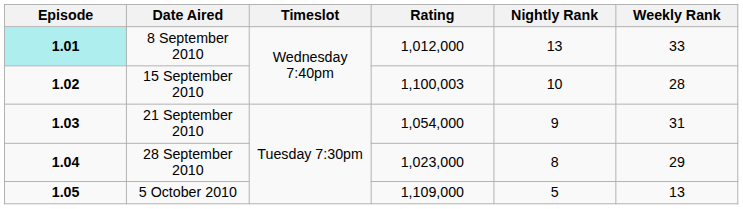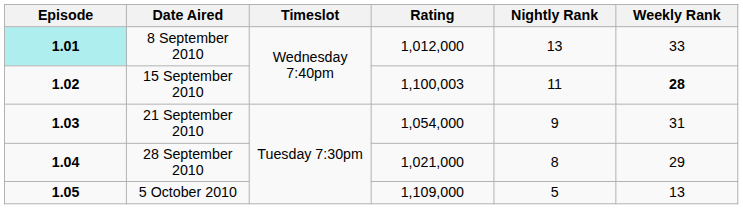15 September 2010 | Nightly Rank: 10 -> 11
15 September 2010 | Weekly Rank: normal -> bold
28 September 2010 | Rating: 1,023,000 -> 1,021,000
